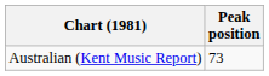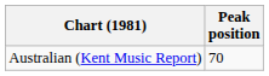Australian (Kent Music Report) | Peak position: 73 -> 70
